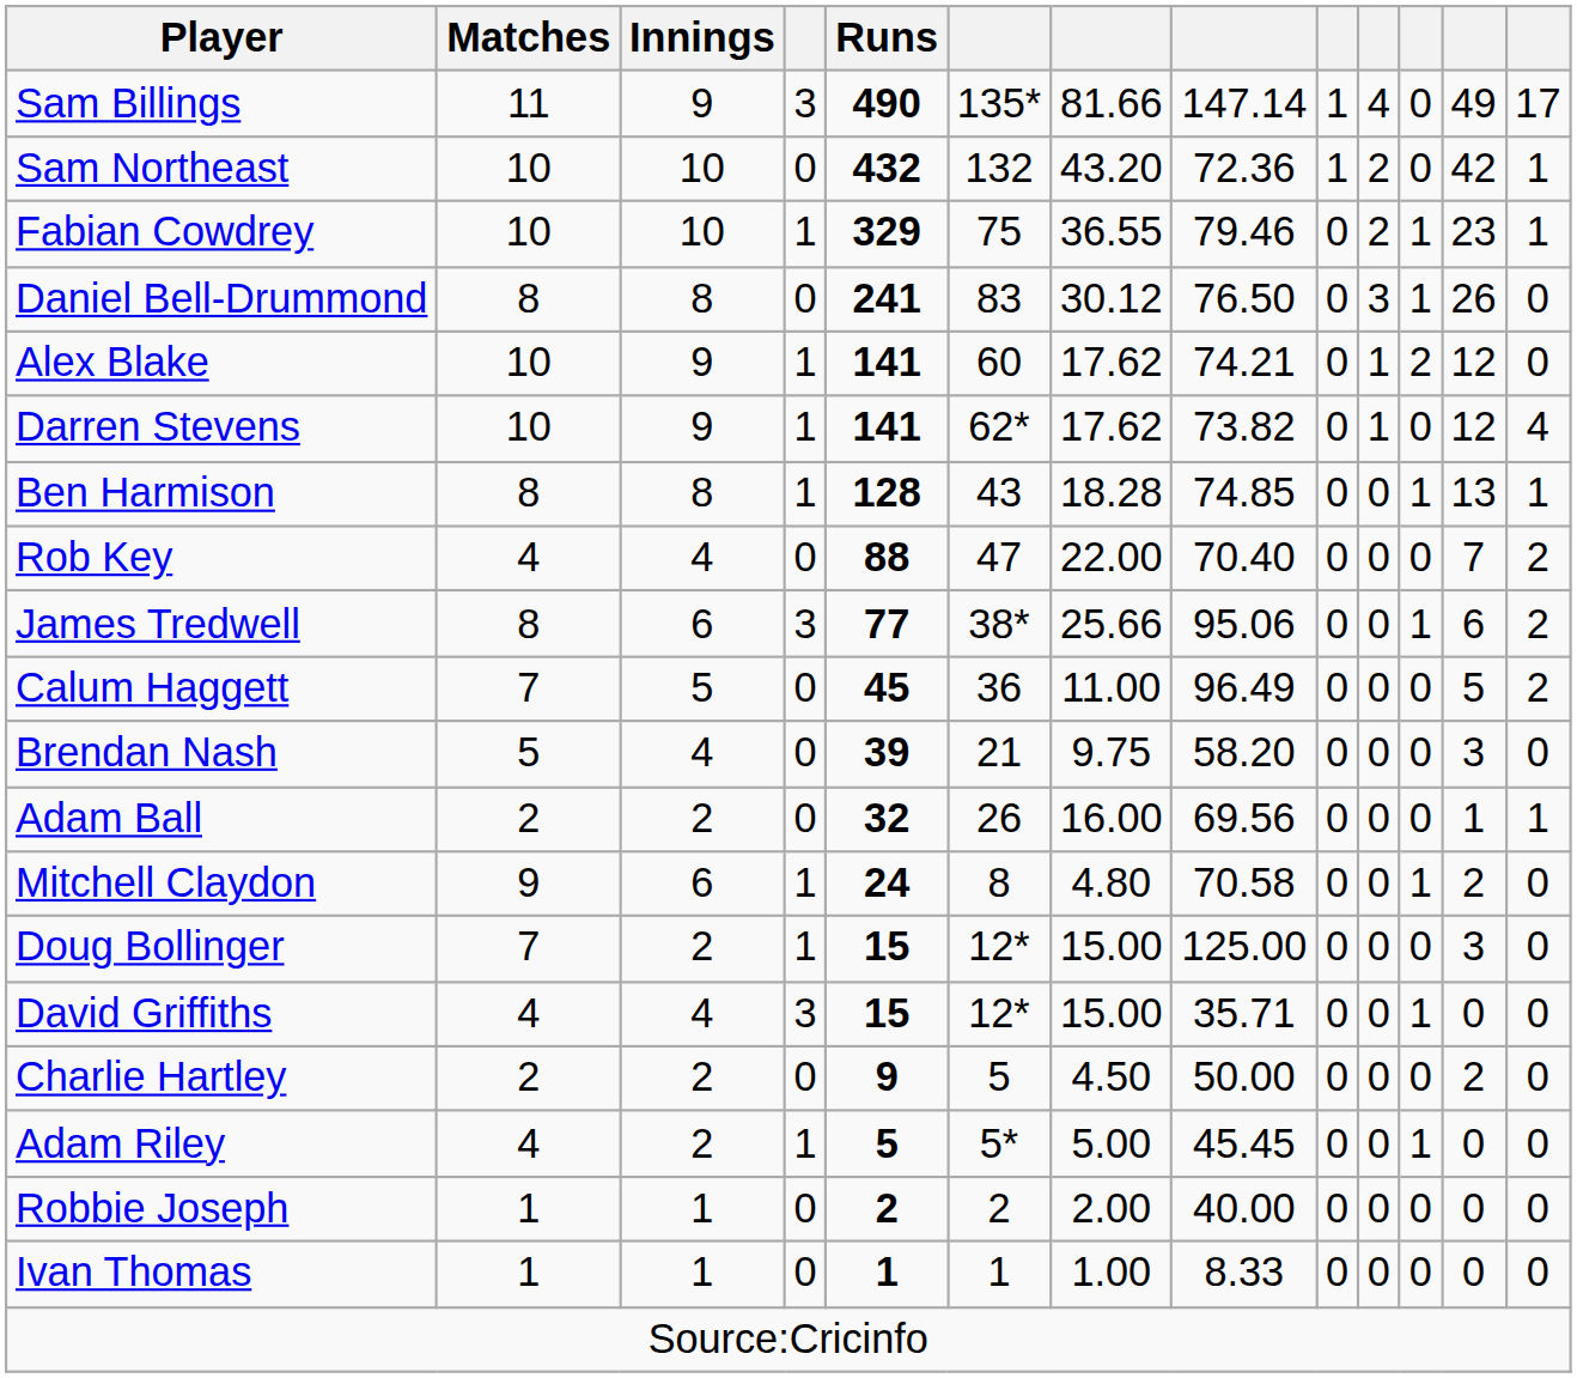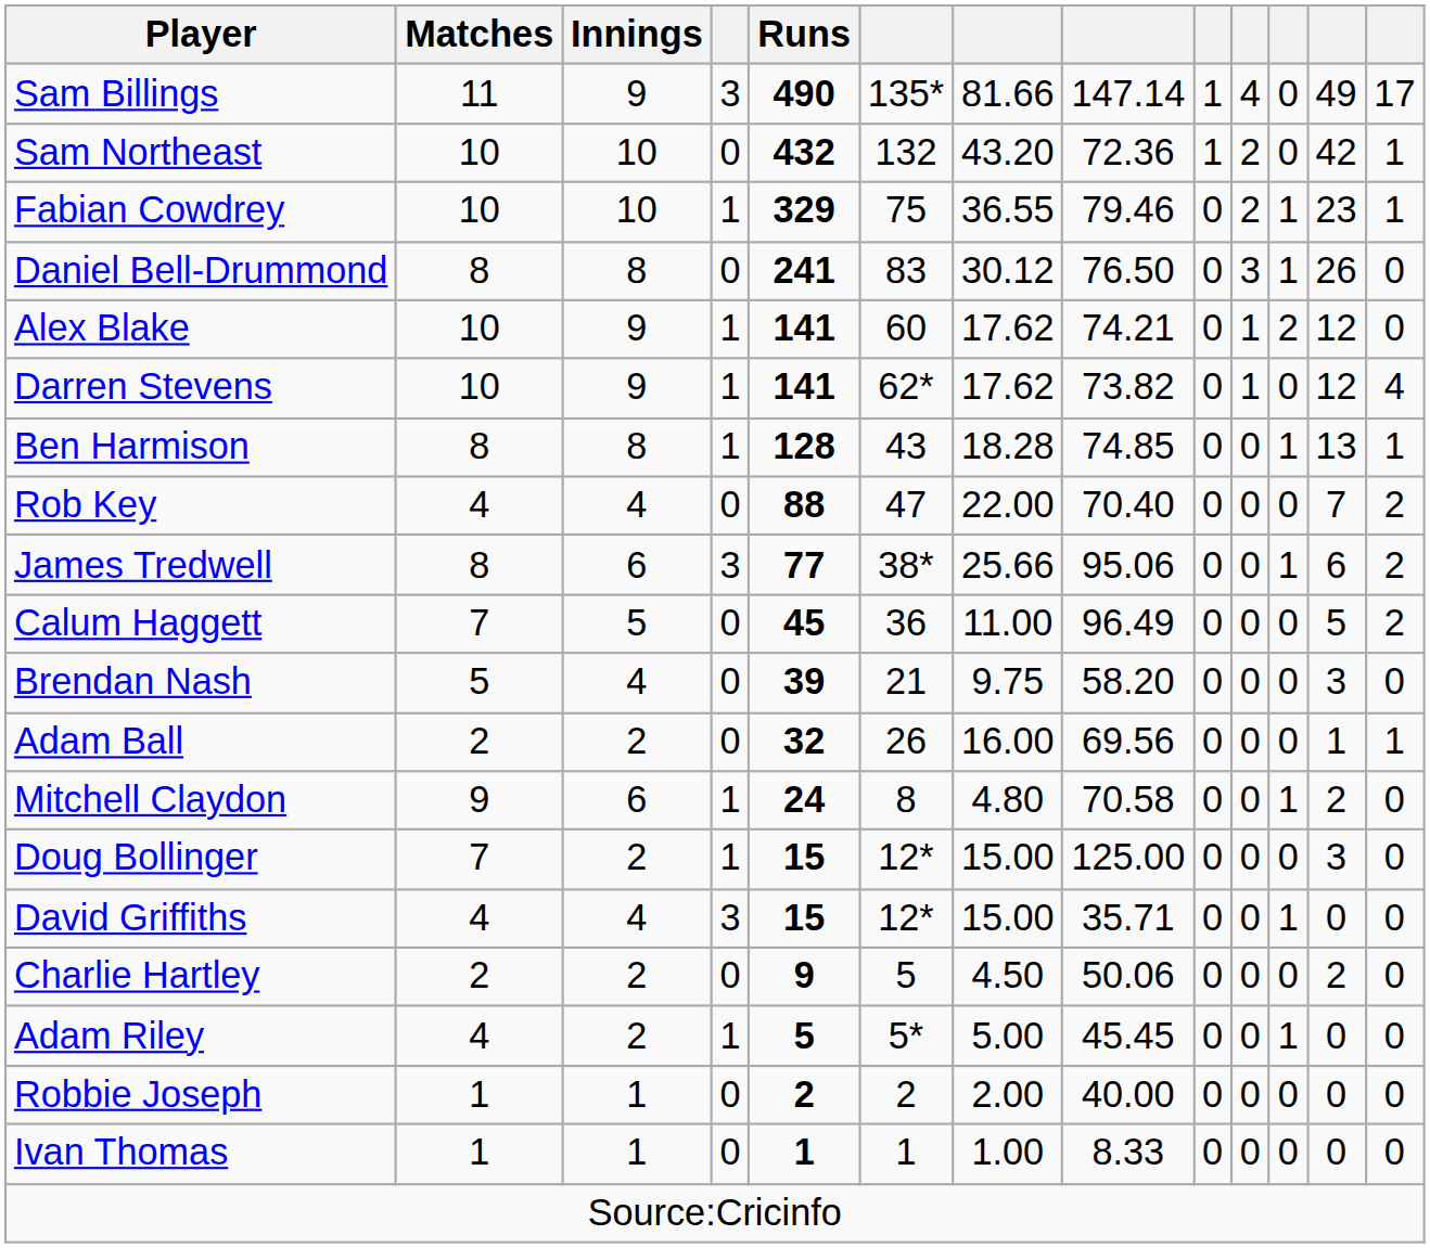Charlie Hartley | column 8: 50.00 -> 50.06
